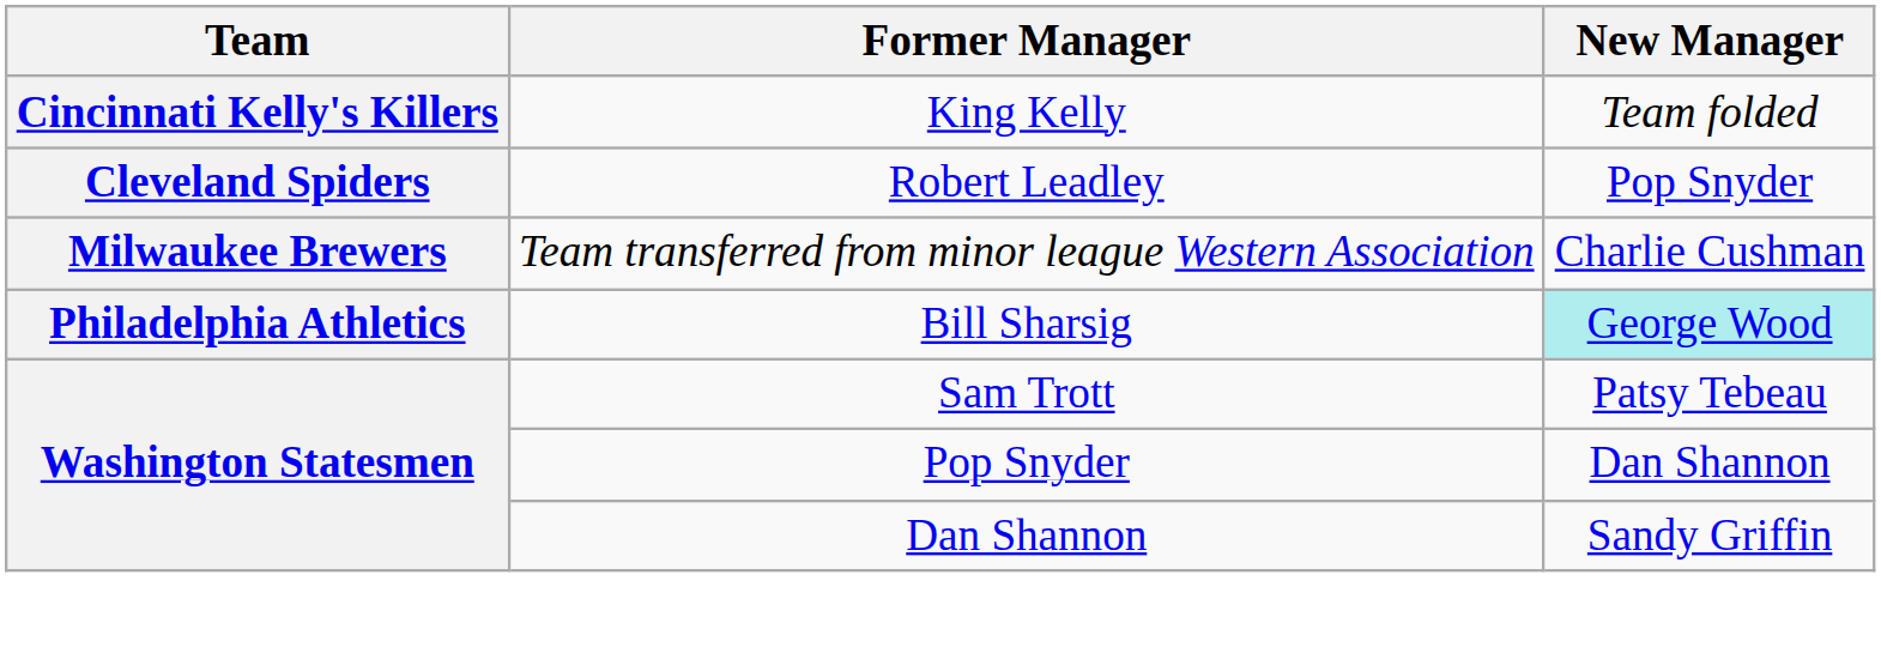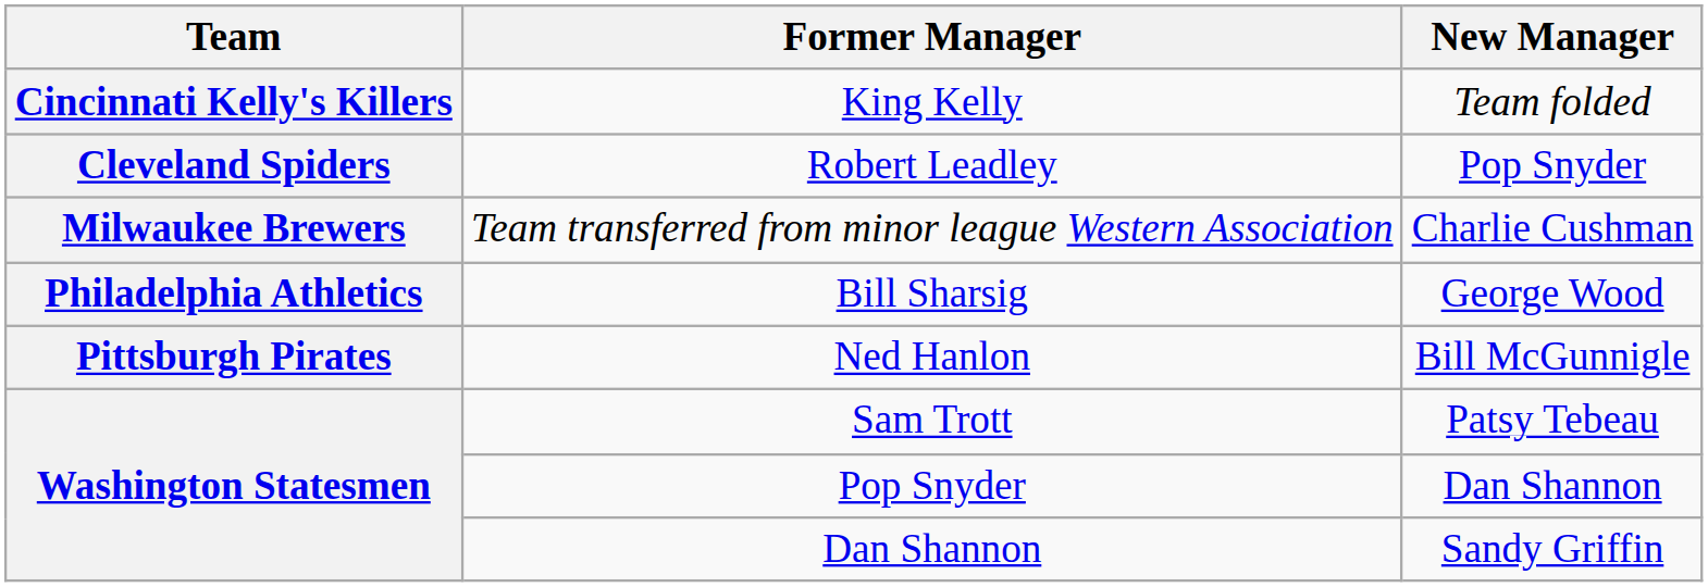Bill Sharsig | New Manager: paleturquoise background -> no background
+ row: Pittsburgh Pirates | Ned Hanlon | Bill McGunnigle
